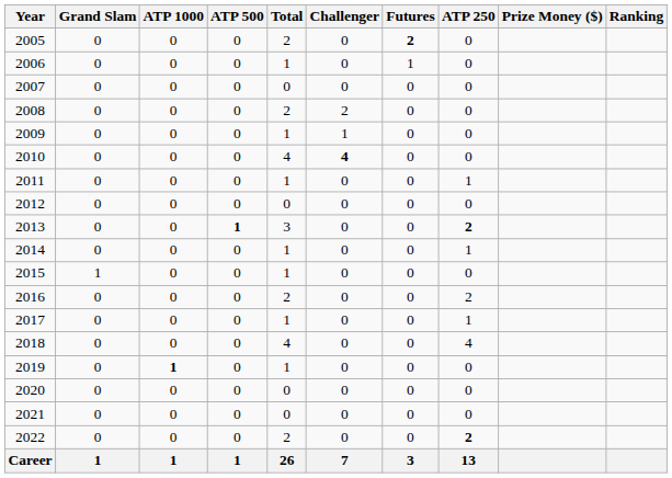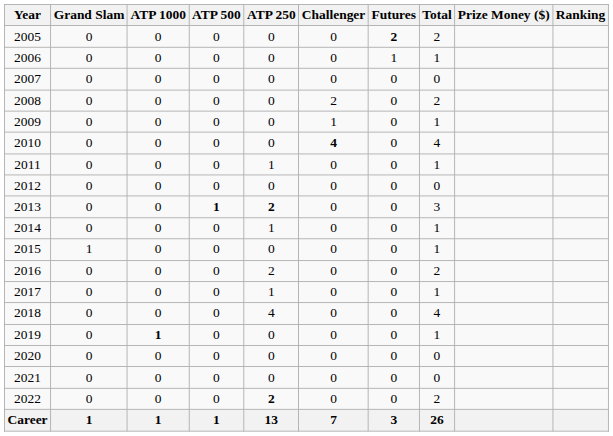columns swapped: ATP 250 <-> Total
